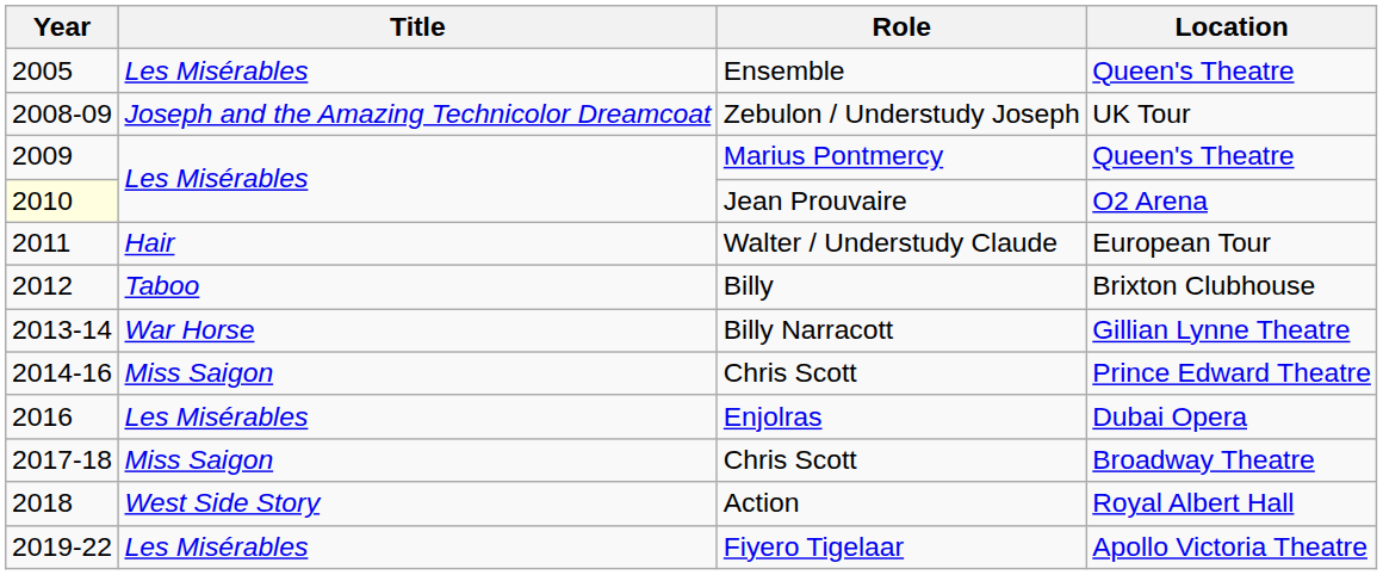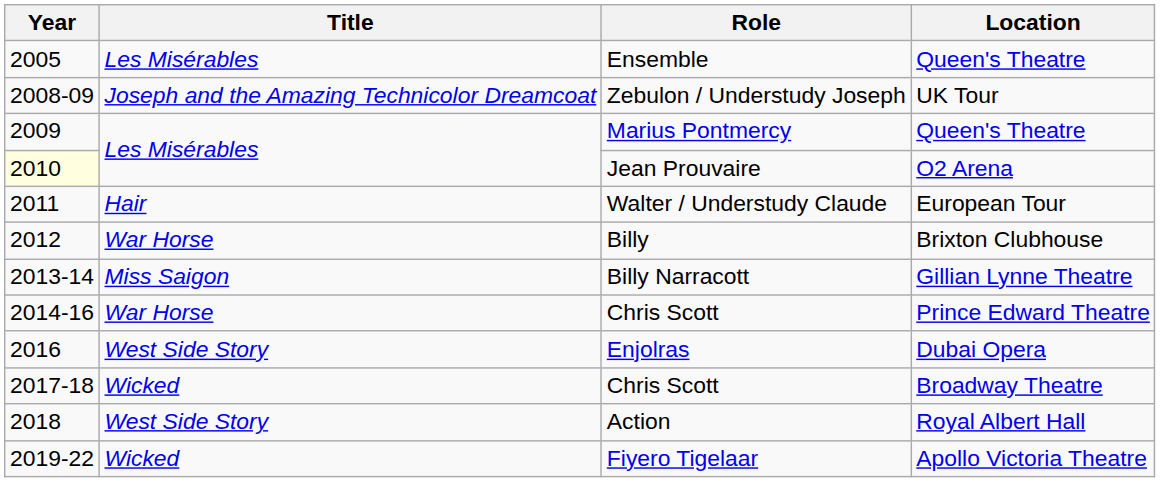Billy | Title: Taboo -> War Horse
Billy Narracott | Title: War Horse -> Miss Saigon
Chris Scott / Prince Edward Theatre | Title: Miss Saigon -> War Horse
Enjolras | Title: Les Misérables -> West Side Story
Chris Scott / Broadway Theatre | Title: Miss Saigon -> Wicked
Fiyero Tigelaar | Title: Les Misérables -> Wicked
